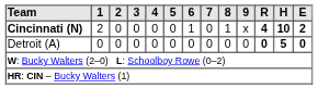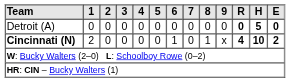rows swapped: Detroit (A) <-> Cincinnati (N)
